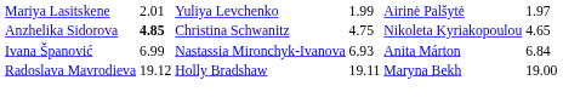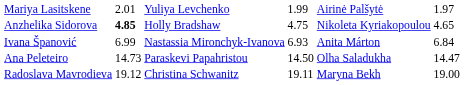Anzhelika Sidorova | column 4: Christina Schwanitz -> Holly Bradshaw
+ row: Ana Peleteiro | 14.73 | Paraskevi Papahristou | 14.50 | Olha Saladukha | 14.47
Radoslava Mavrodieva | column 4: Holly Bradshaw -> Christina Schwanitz
